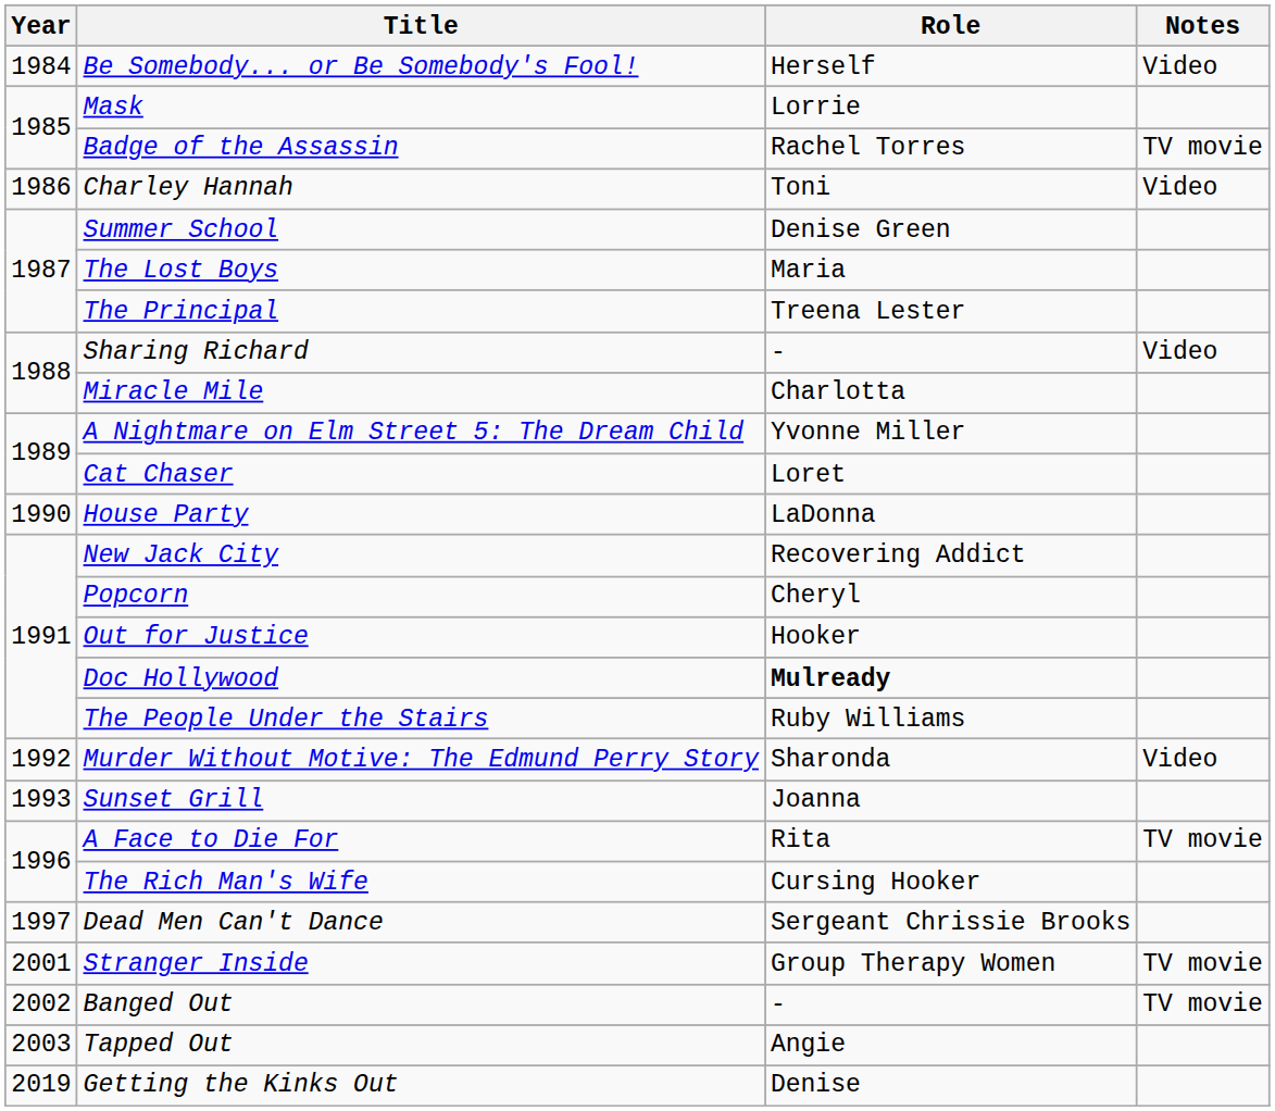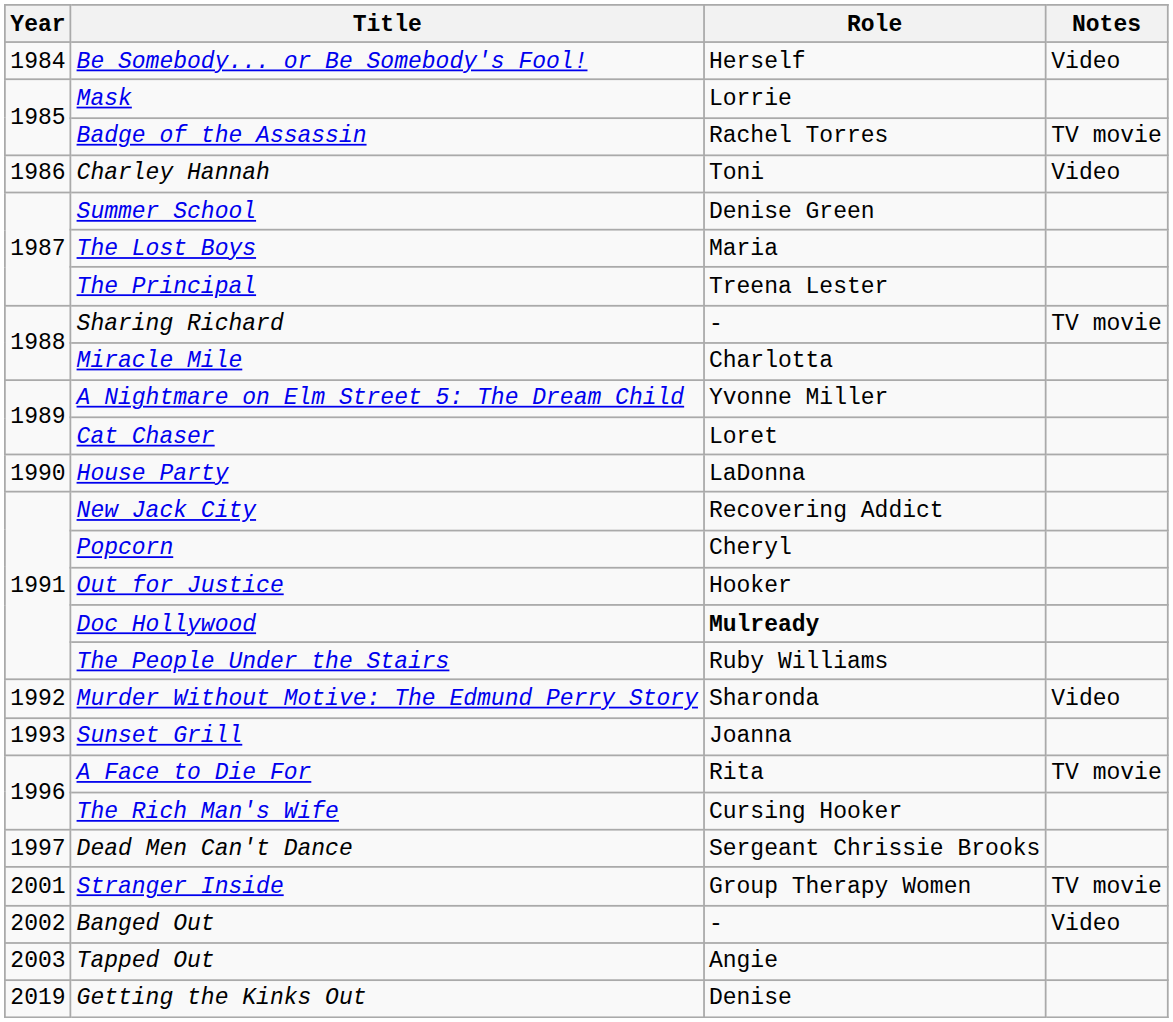Sharing Richard | Notes: Video -> TV movie
Banged Out | Notes: TV movie -> Video
